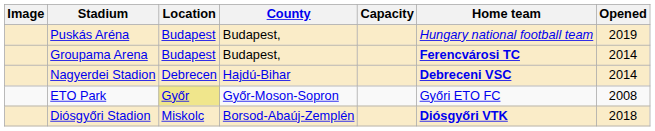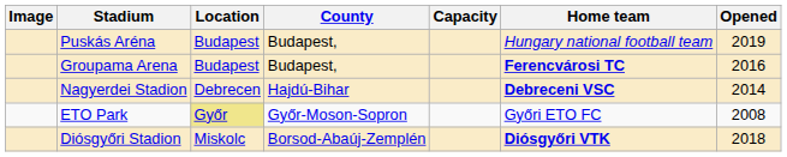Groupama Arena | Opened: 2014 -> 2016
